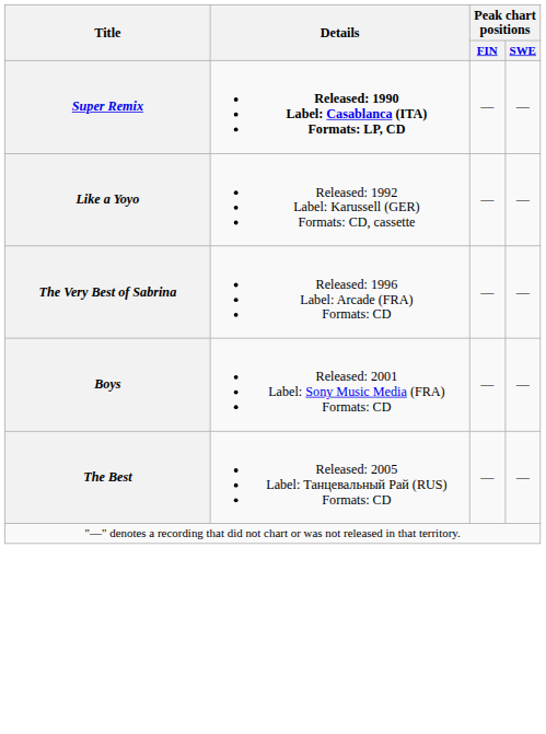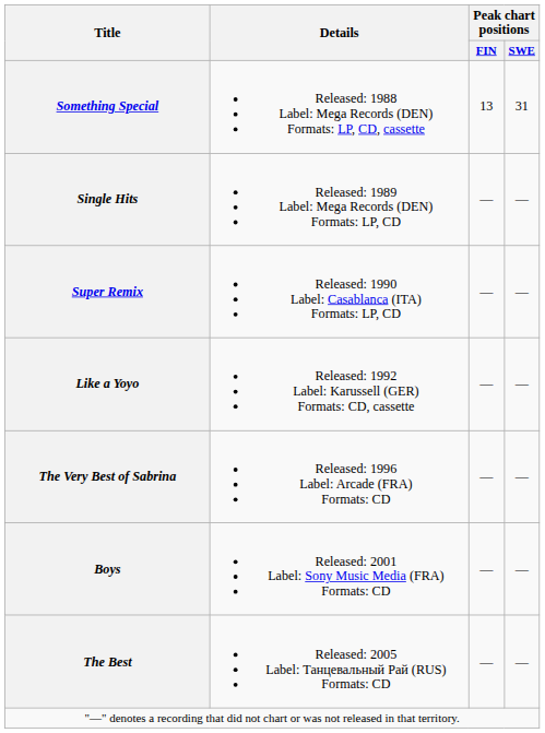+ row: Something Special | Released: 1988 Label: Mega Records (DEN) Formats: LP, CD, cassette | 13 | 31
+ row: Single Hits | Released: 1989 Label: Mega Records (DEN) Formats: LP, CD | — | —
Super Remix | Details: bold -> normal
